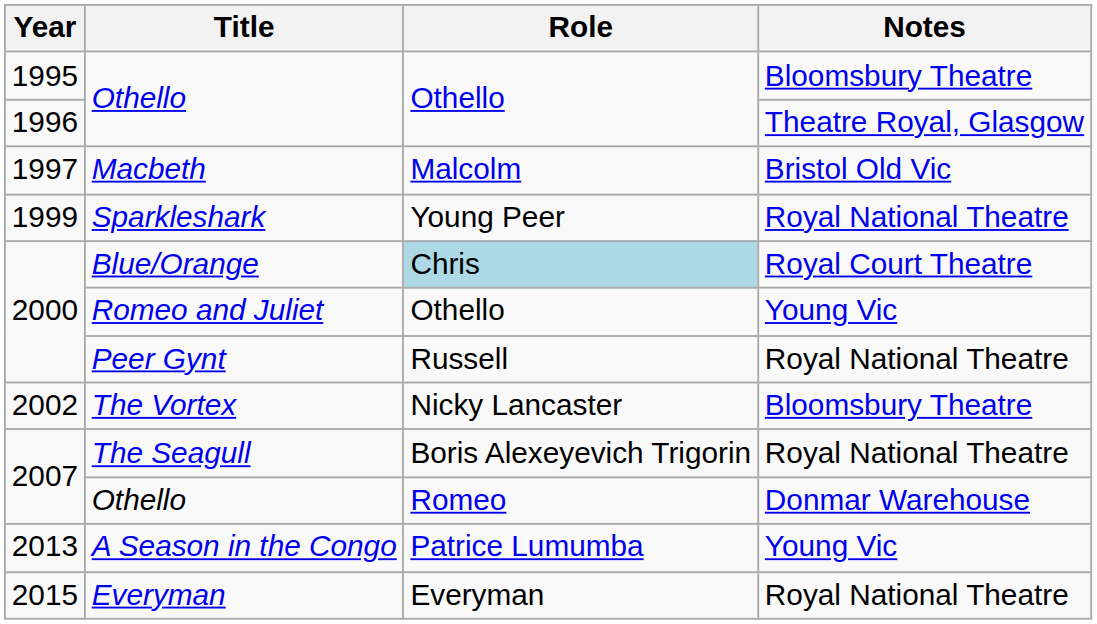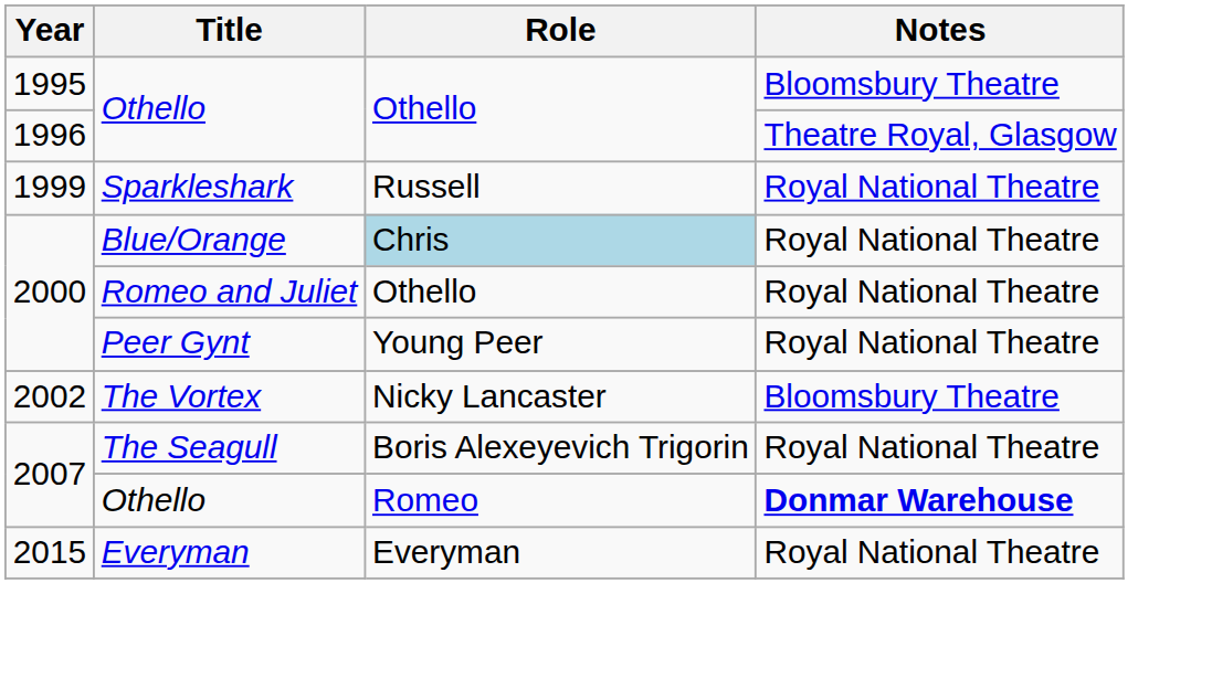- row: 1997 | Macbeth | Malcolm | Bristol Old Vic
Sparkleshark | Role: Young Peer -> Russell
Blue/Orange | Notes: Royal Court Theatre -> Royal National Theatre
Romeo and Juliet | Notes: Young Vic -> Royal National Theatre
Peer Gynt | Role: Russell -> Young Peer
2007 / Othello | Notes: normal -> bold
- row: 2013 | A Season in the Congo | Patrice Lumumba | Young Vic
